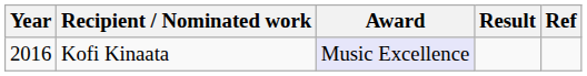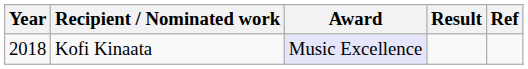Kofi Kinaata | Year: 2016 -> 2018
